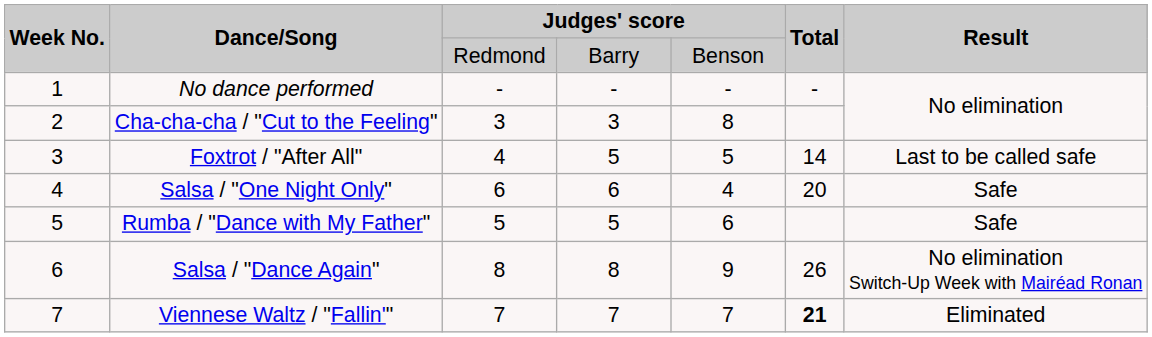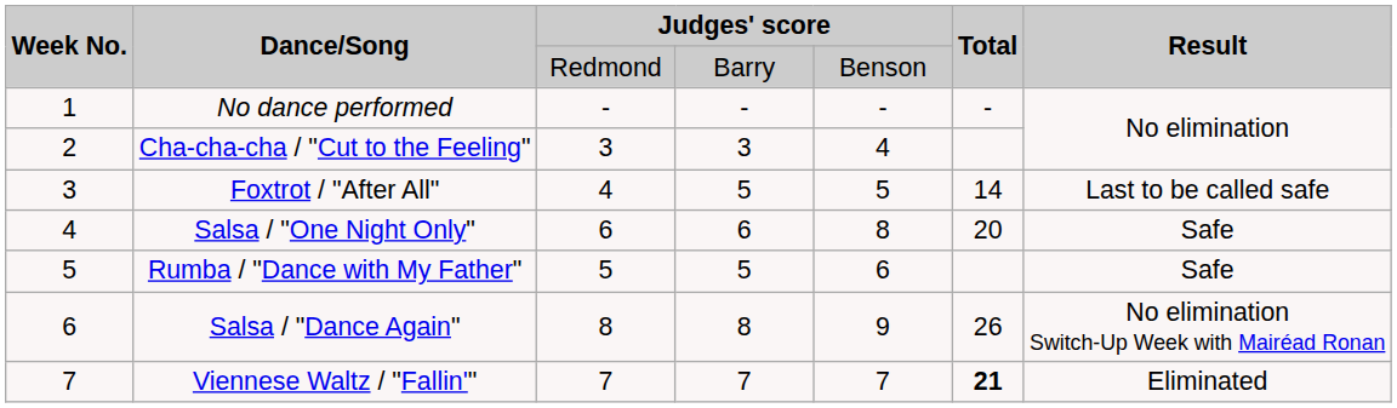Cha-cha-cha / "Cut to the Feeling" | column 5: 8 -> 4
Salsa / "One Night Only" | column 5: 4 -> 8
